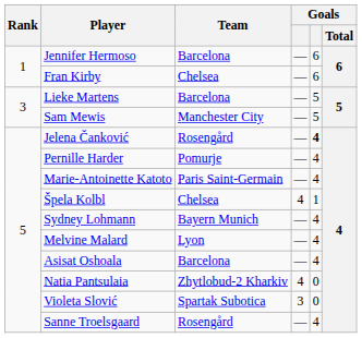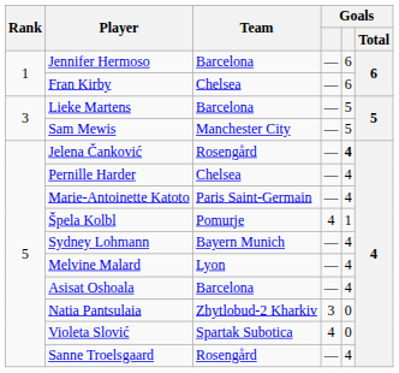Pernille Harder | Team: Pomurje -> Chelsea
Špela Kolbl | Team: Chelsea -> Pomurje
Natia Pantsulaia | column 4: 4 -> 3
Violeta Slović | column 4: 3 -> 4
